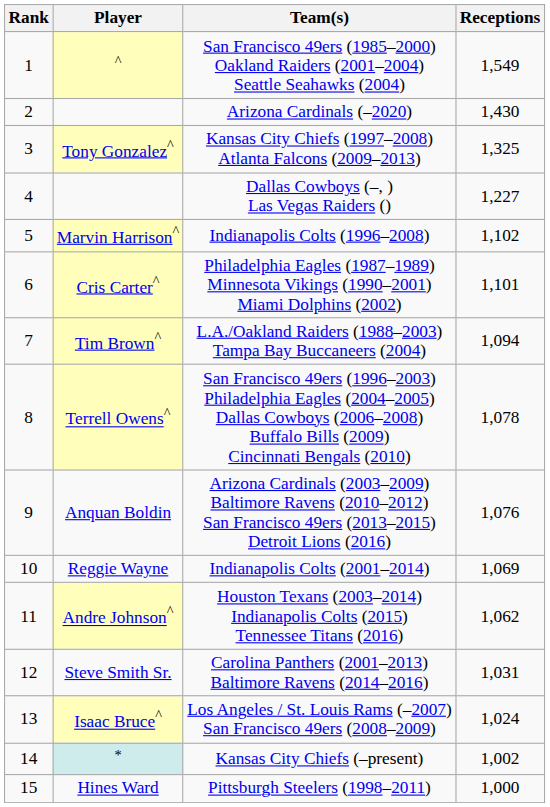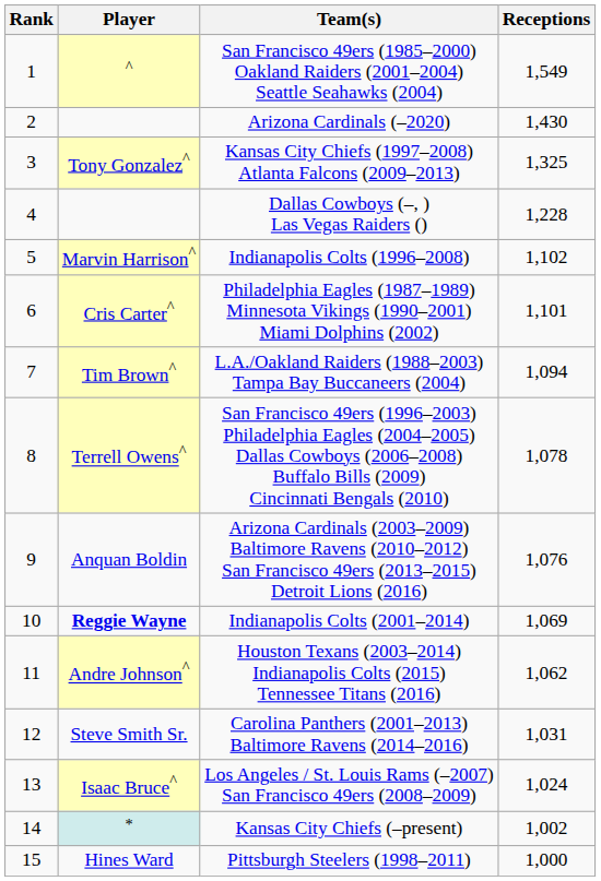Dallas Cowboys (–, ) Las Vegas Raiders () | Receptions: 1,227 -> 1,228
Indianapolis Colts (2001–2014) | Player: normal -> bold
